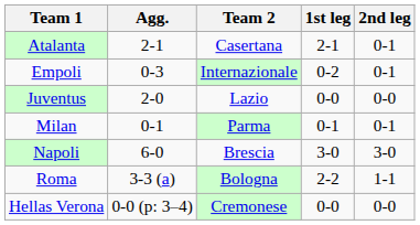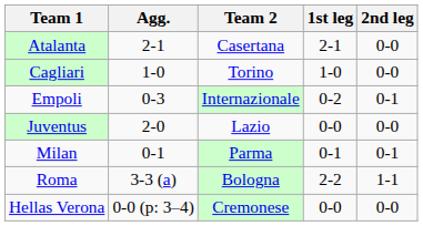Atalanta | 2nd leg: 0-1 -> 0-0
+ row: Cagliari | 1-0 | Torino | 1-0 | 0-0
- row: Napoli | 6-0 | Brescia | 3-0 | 3-0
